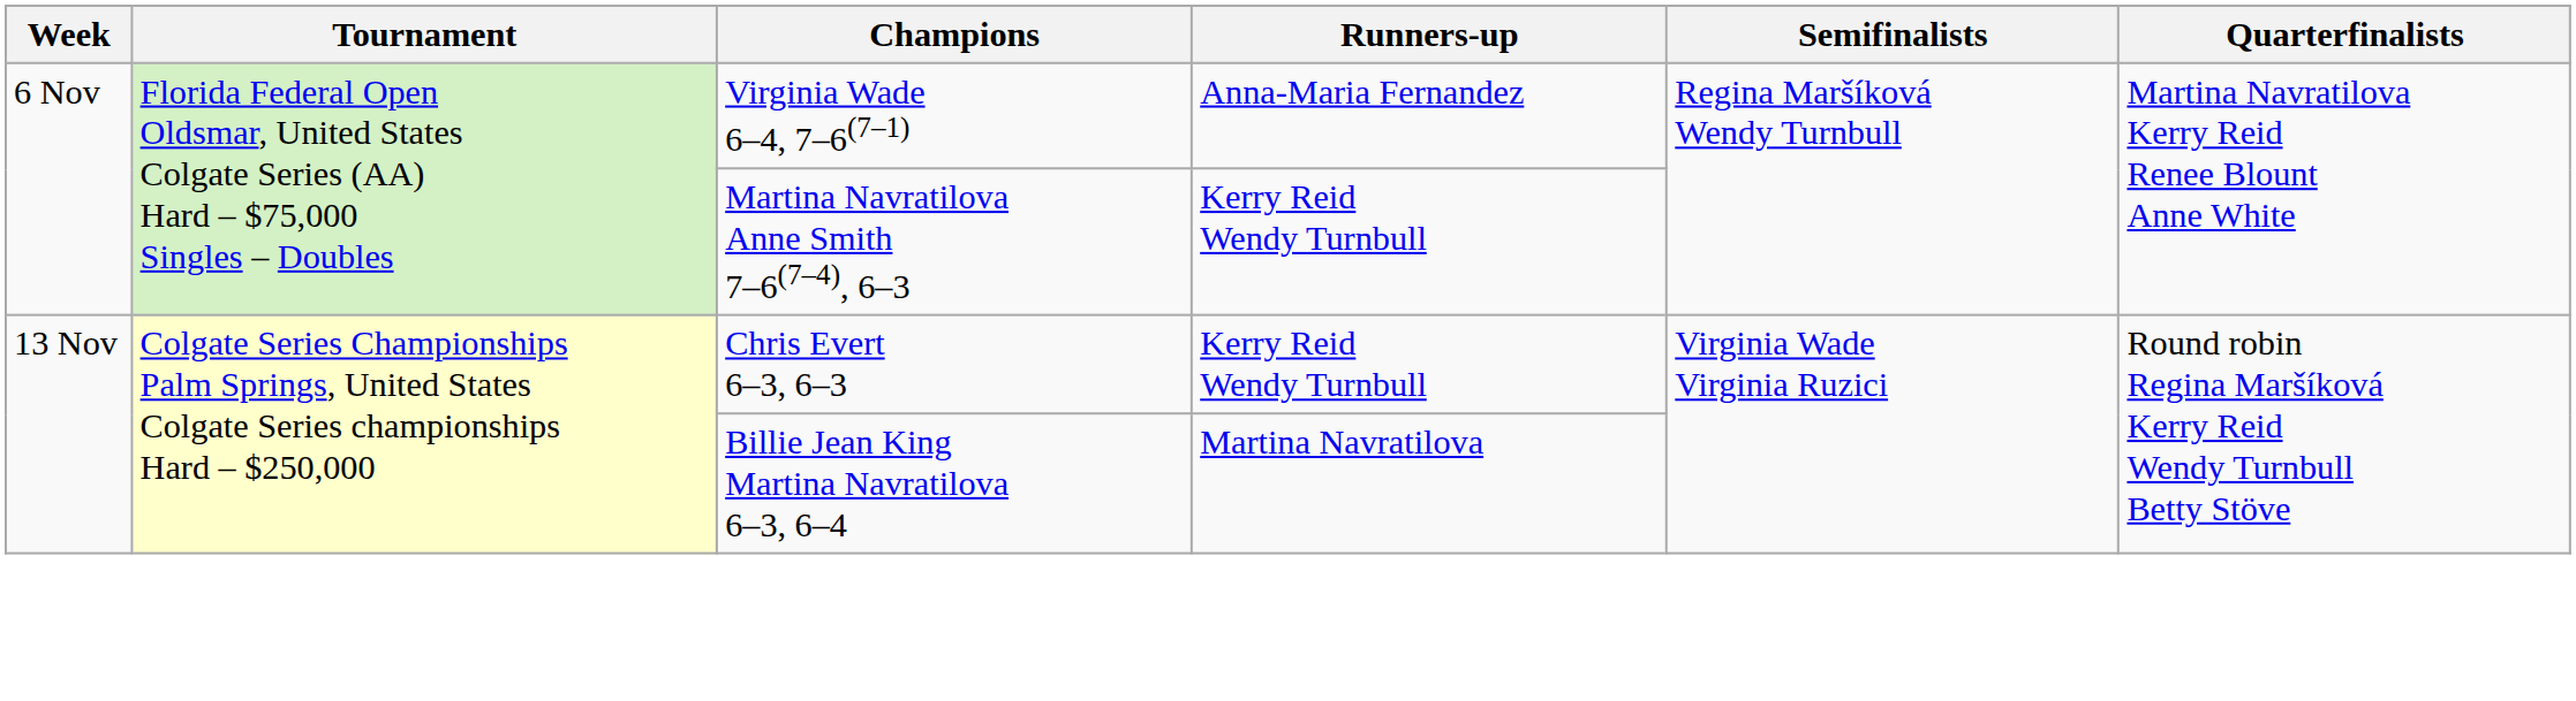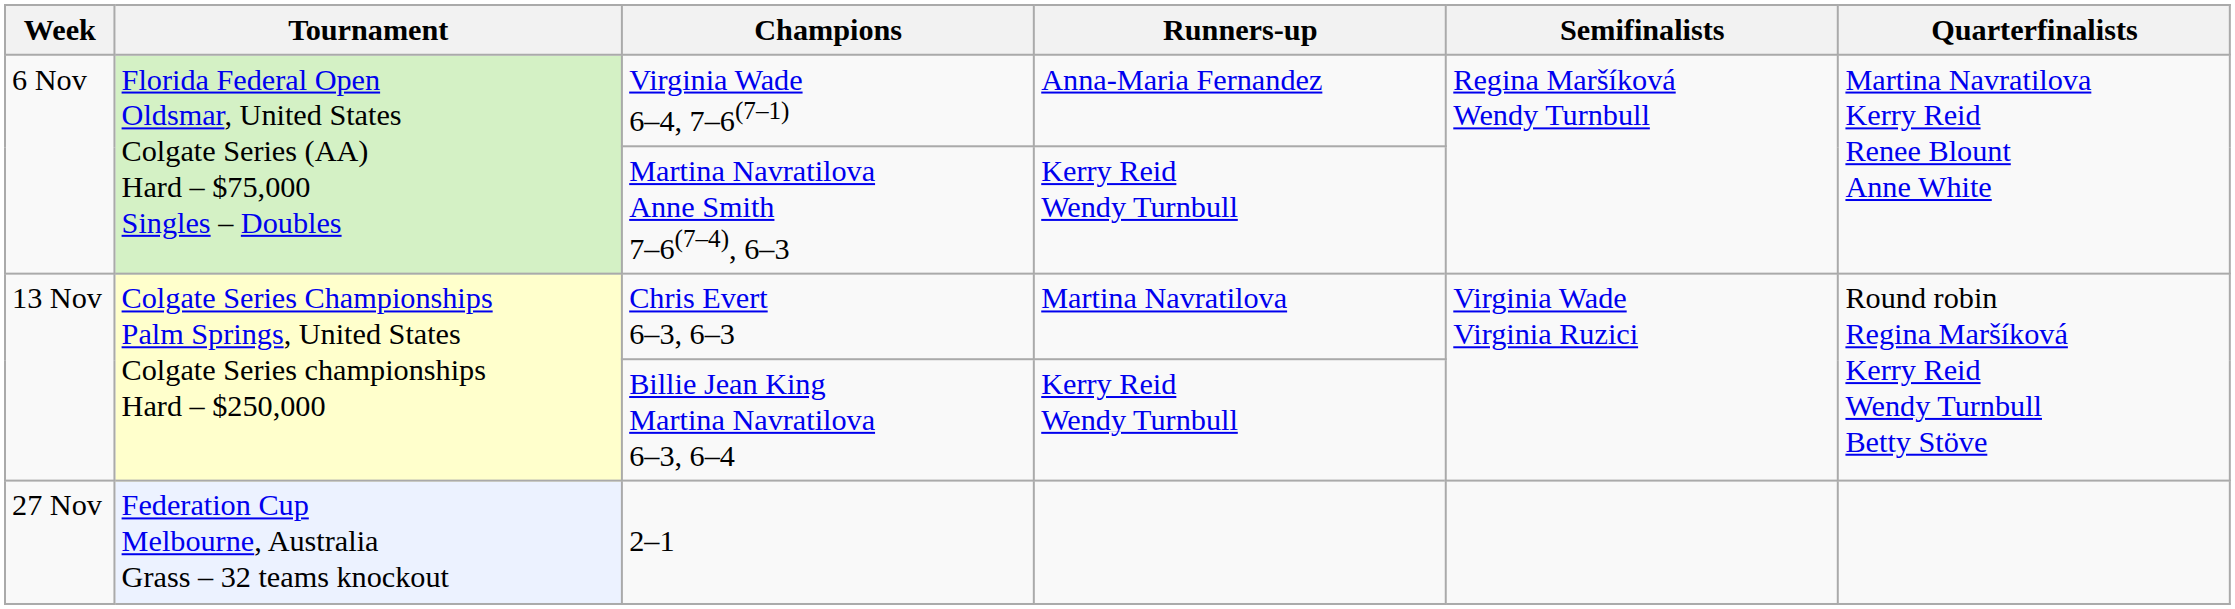Chris Evert 6–3, 6–3 | Runners-up: Kerry Reid Wendy Turnbull -> Martina Navratilova
Billie Jean King Martina Navratilova 6–3, 6–4 | Runners-up: Martina Navratilova -> Kerry Reid Wendy Turnbull
+ row: 27 Nov | Federation Cup Melbourne, Australia Grass – 32 teams knockout | 2–1
